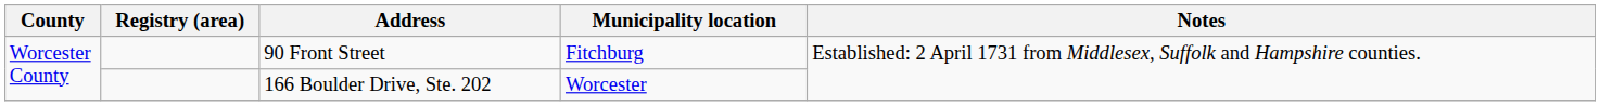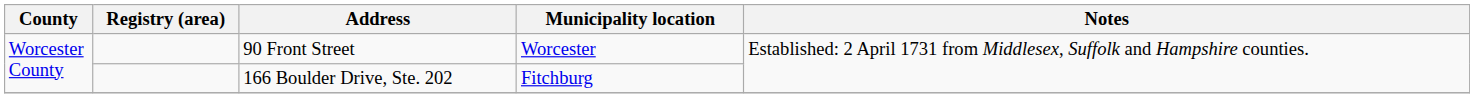90 Front Street | Municipality location: Fitchburg -> Worcester
166 Boulder Drive, Ste. 202 | Municipality location: Worcester -> Fitchburg
